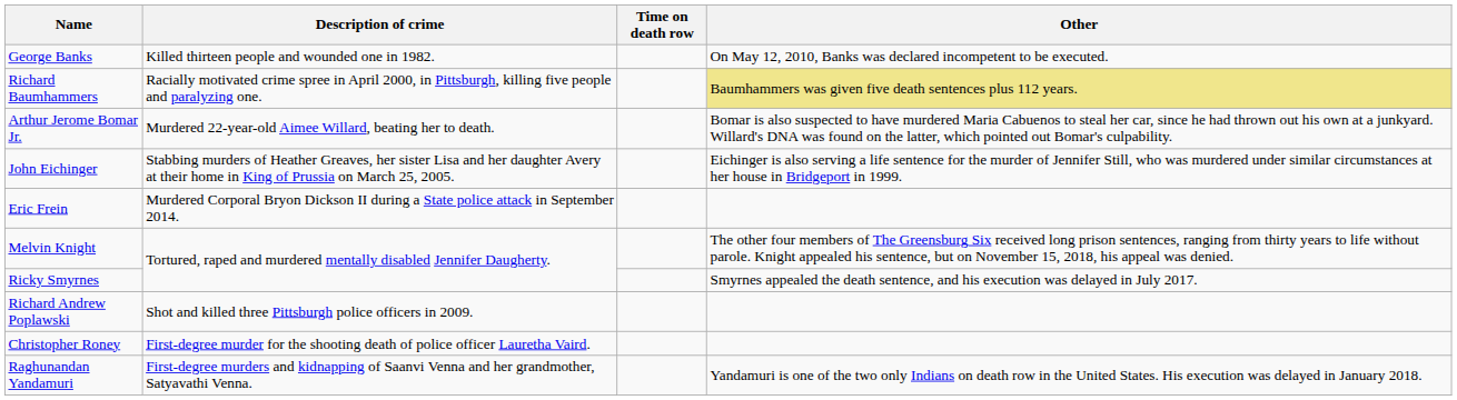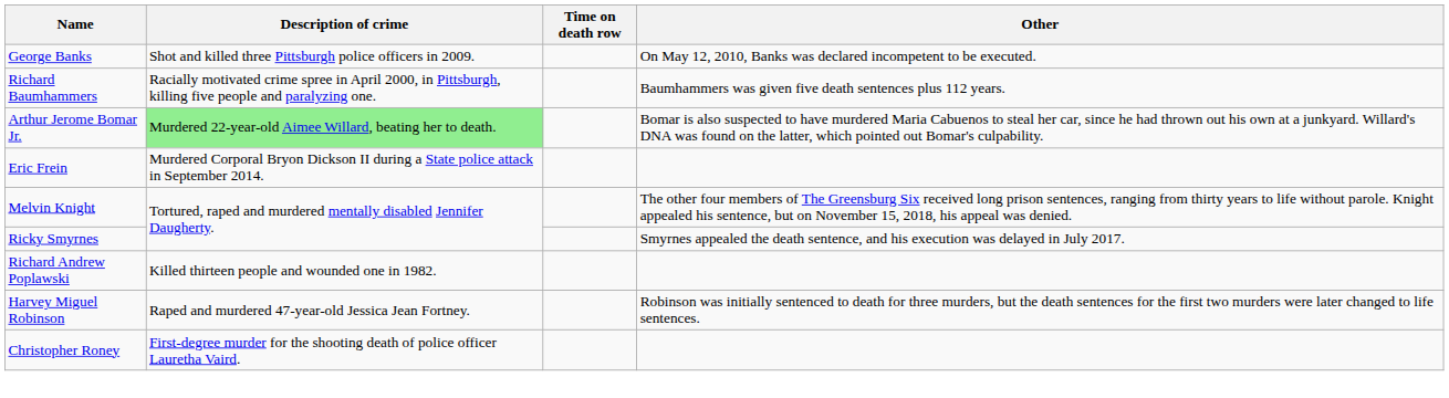George Banks | Description of crime: Killed thirteen people and wounded one in 1982. -> Shot and killed three Pittsburgh police officers in 2009.
Richard Baumhammers | Other: khaki background -> no background
Arthur Jerome Bomar Jr. | Description of crime: no background -> lightgreen background
- row: John Eichinger | Stabbing murders of Heather Greaves, her sister Lisa and her daughter Avery at their home in King of Prussia on March 25, 2005. | Eichinger is also serving a life sentence for the murder of Jennifer Still, who was murdered under similar circumstances at her house in Bridgeport in 1999.
Richard Andrew Poplawski | Description of crime: Shot and killed three Pittsburgh police officers in 2009. -> Killed thirteen people and wounded one in 1982.
+ row: Harvey Miguel Robinson | Raped and murdered 47-year-old Jessica Jean Fortney. | Robinson was initially sentenced to death for three murders, but the death sentences for the first two murders were later changed to life sentences.
- row: Raghunandan Yandamuri | First-degree murders and kidnapping of Saanvi Venna and her grandmother, Satyavathi Venna. | Yandamuri is one of the two only Indians on death row in the United States. His execution was delayed in January 2018.
